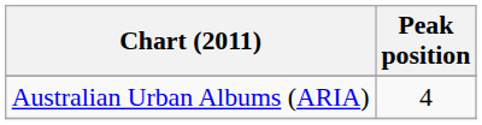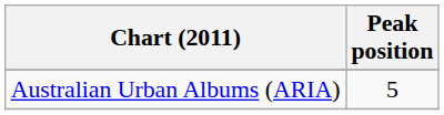Australian Urban Albums (ARIA) | Peak position: 4 -> 5
